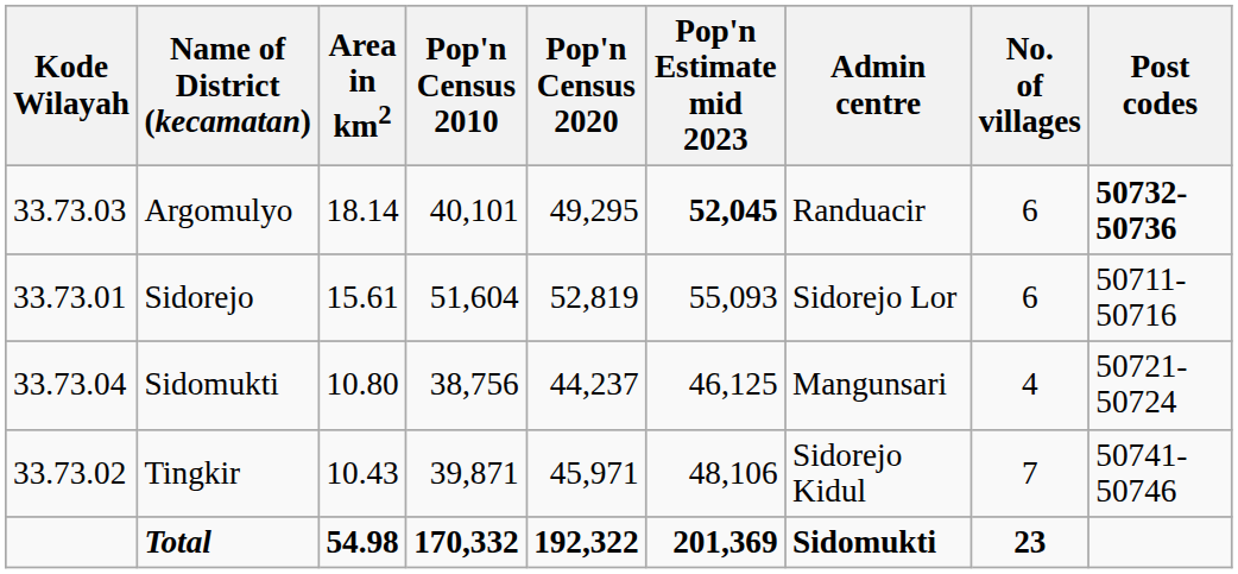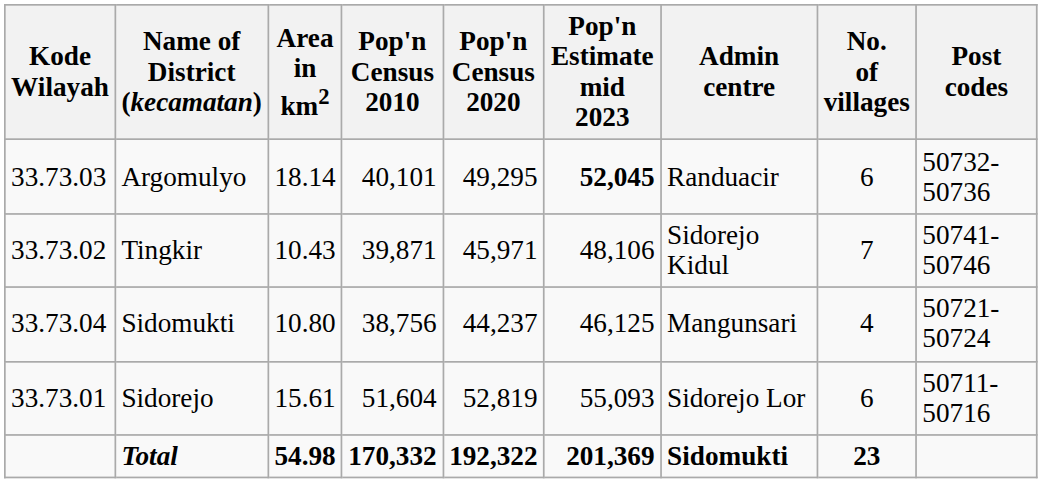Argomulyo | Post codes: bold -> normal
rows swapped: Tingkir <-> Sidorejo
